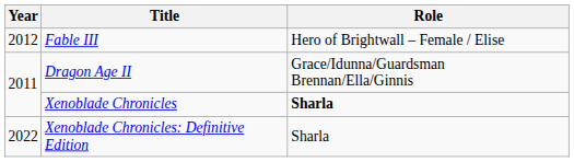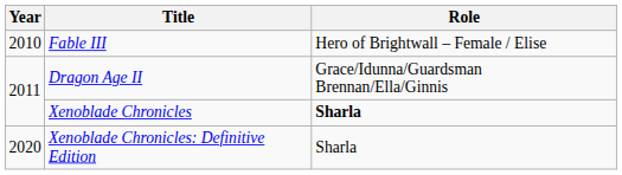Fable III | Year: 2012 -> 2010
Xenoblade Chronicles: Definitive Edition | Year: 2022 -> 2020
